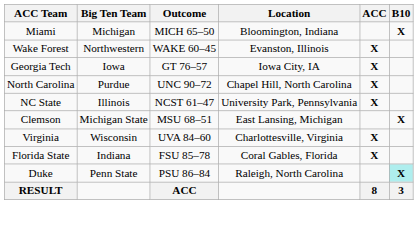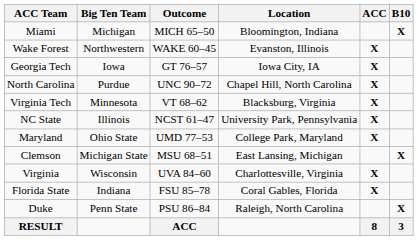+ row: Virginia Tech | Minnesota | VT 68–62 | Blacksburg, Virginia | X
+ row: Maryland | Ohio State | UMD 77–53 | College Park, Maryland | X
Duke | B10: paleturquoise background -> no background
